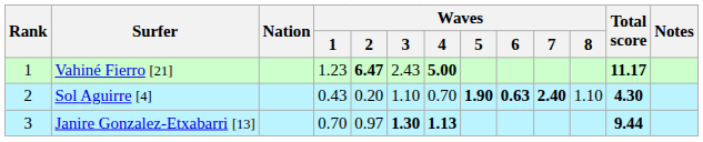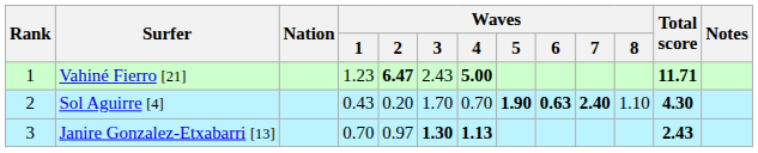Vahiné Fierro [21] | Total score: 11.17 -> 11.71
Sol Aguirre [4] | Waves / 3: 1.10 -> 1.70
Janire Gonzalez-Etxabarri [13] | Total score: 9.44 -> 2.43
